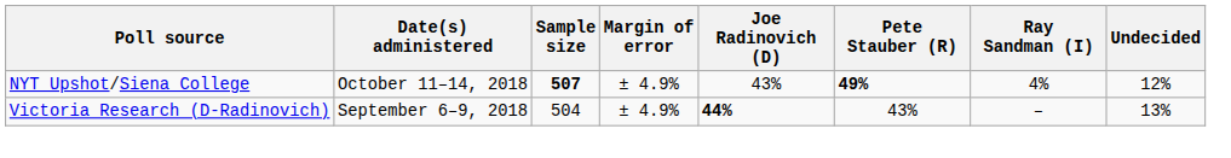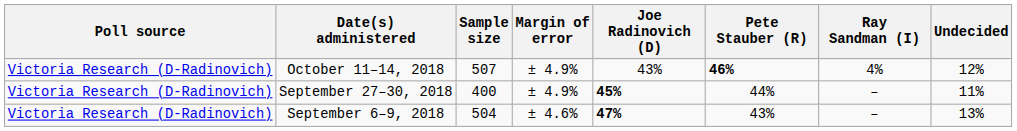October 11–14, 2018 | Poll source: NYT Upshot/Siena College -> Victoria Research (D-Radinovich)
October 11–14, 2018 | Sample size: bold -> normal
October 11–14, 2018 | Pete Stauber (R): 49% -> 46%
+ row: Victoria Research (D-Radinovich) | September 27–30, 2018 | 400 | ± 4.9% | 45% | 44% | – | 11%
September 6–9, 2018 | Margin of error: ± 4.9% -> ± 4.6%
September 6–9, 2018 | Joe Radinovich (D): 44% -> 47%
